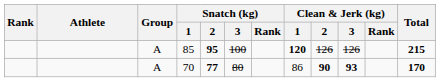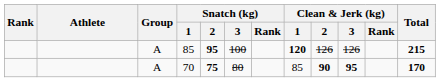70 | Snatch (kg) / 2: 77 -> 75
70 | Clean & Jerk (kg) / 1: 86 -> 85
70 | Clean & Jerk (kg) / 3: 93 -> 95
